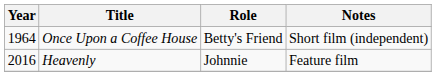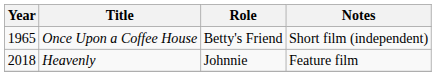Once Upon a Coffee House | Year: 1964 -> 1965
Heavenly | Year: 2016 -> 2018
